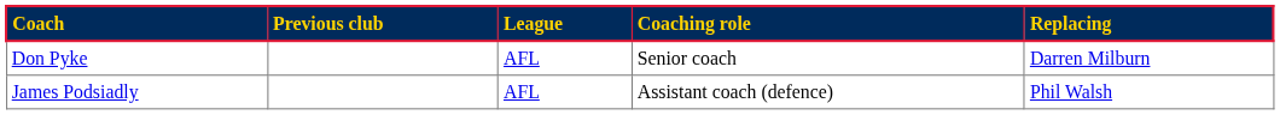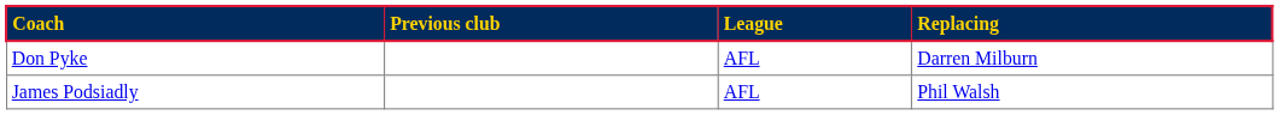- column: Coaching role | Senior coach | Assistant coach (defence)
